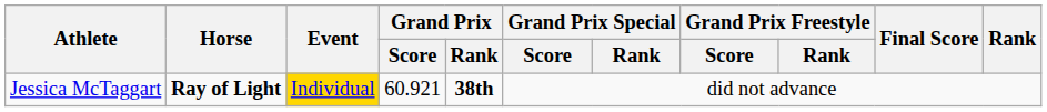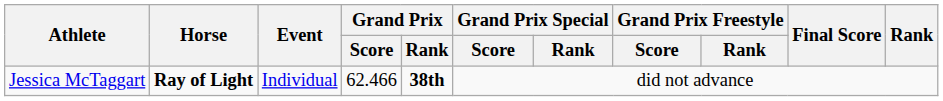Jessica McTaggart | Event: gold background -> no background
Jessica McTaggart | Grand Prix / Score: 60.921 -> 62.466
